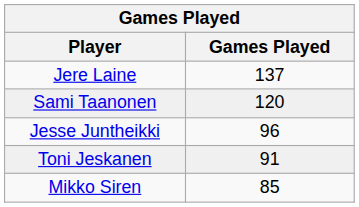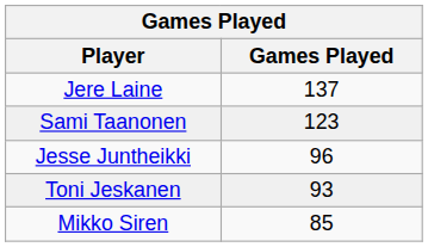Sami Taanonen | Games Played: 120 -> 123
Toni Jeskanen | Games Played: 91 -> 93
